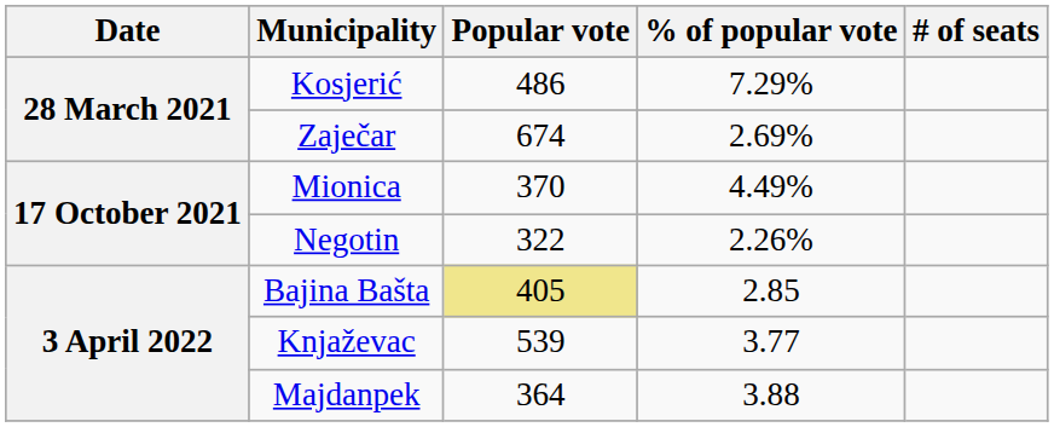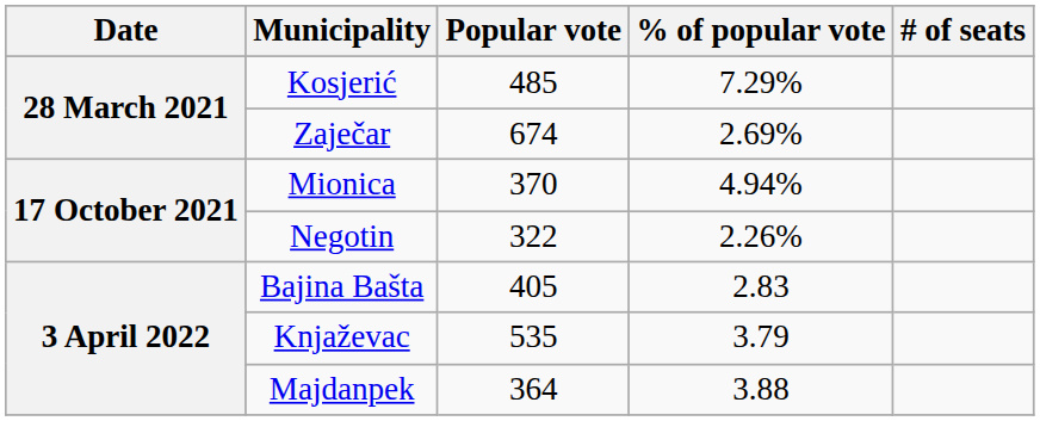Kosjerić | Popular vote: 486 -> 485
Mionica | % of popular vote: 4.49% -> 4.94%
Bajina Bašta | Popular vote: khaki background -> no background
Bajina Bašta | % of popular vote: 2.85 -> 2.83
Knjaževac | Popular vote: 539 -> 535
Knjaževac | % of popular vote: 3.77 -> 3.79
